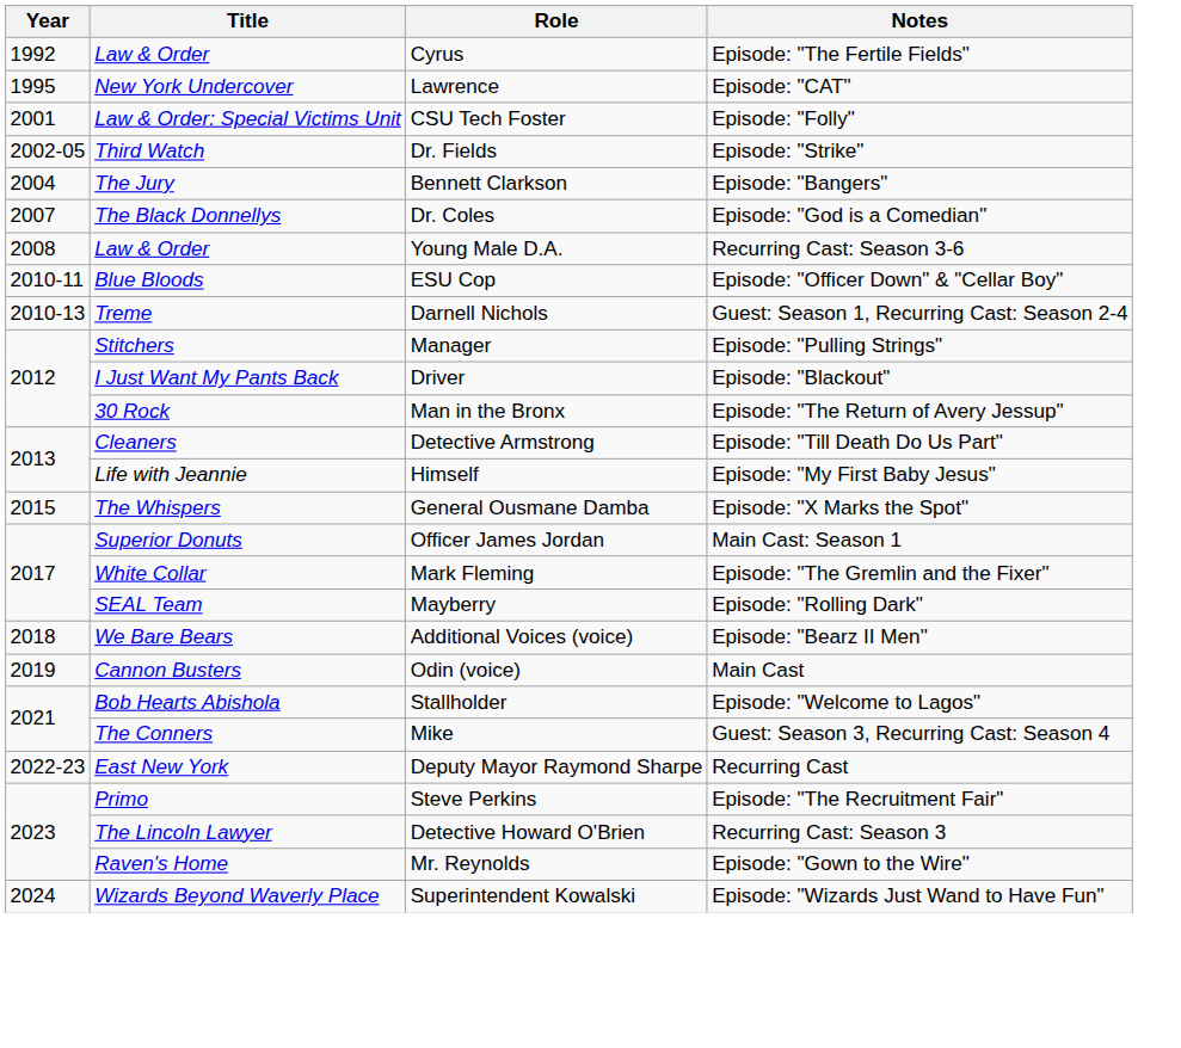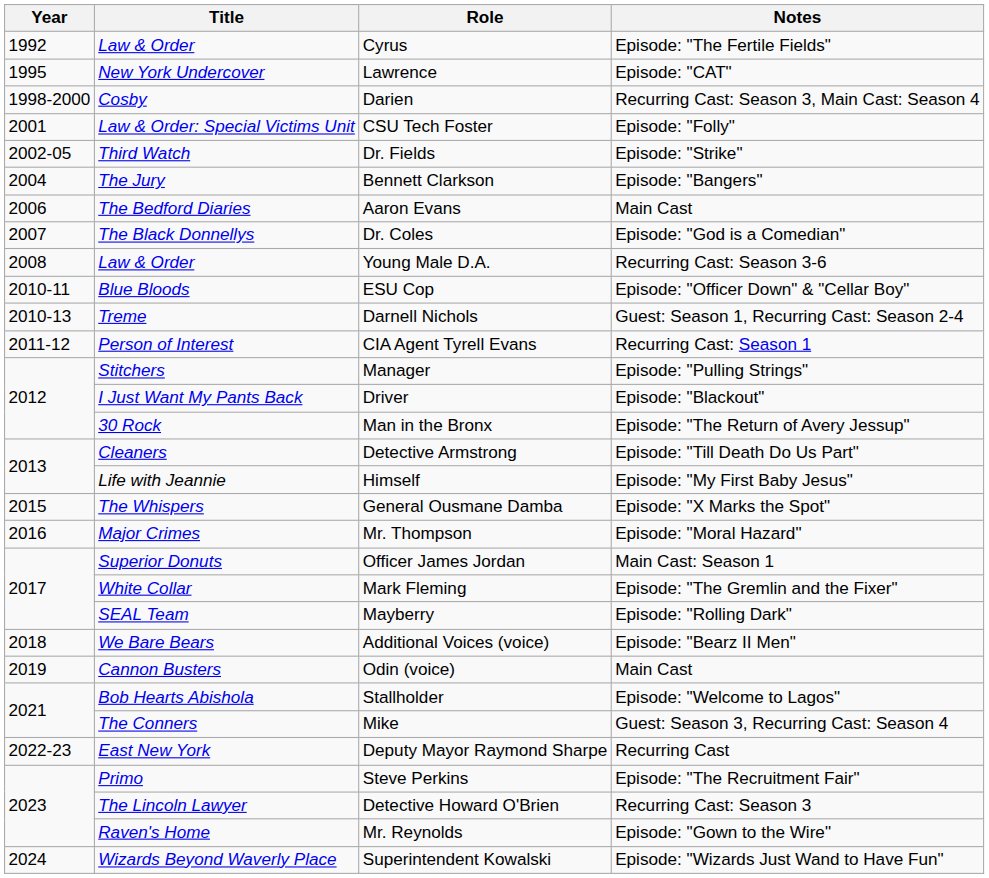+ row: 1998-2000 | Cosby | Darien | Recurring Cast: Season 3, Main Cast: Season 4
+ row: 2006 | The Bedford Diaries | Aaron Evans | Main Cast
+ row: 2011-12 | Person of Interest | CIA Agent Tyrell Evans | Recurring Cast: Season 1
+ row: 2016 | Major Crimes | Mr. Thompson | Episode: "Moral Hazard"
